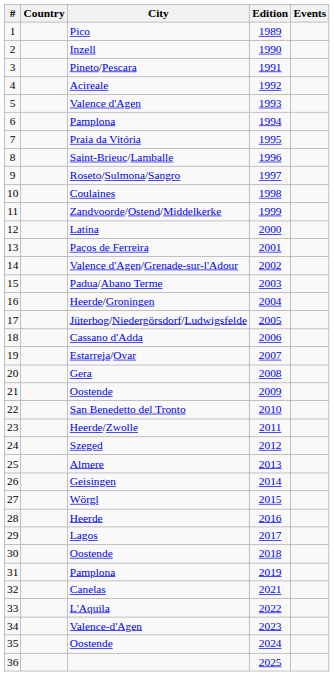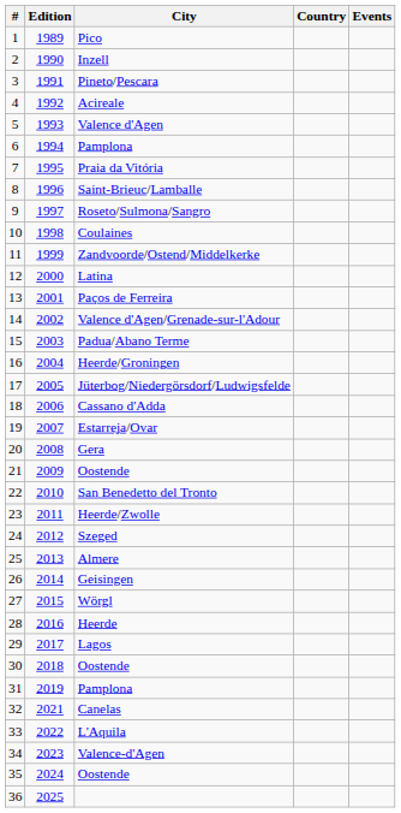columns swapped: Edition <-> Country
